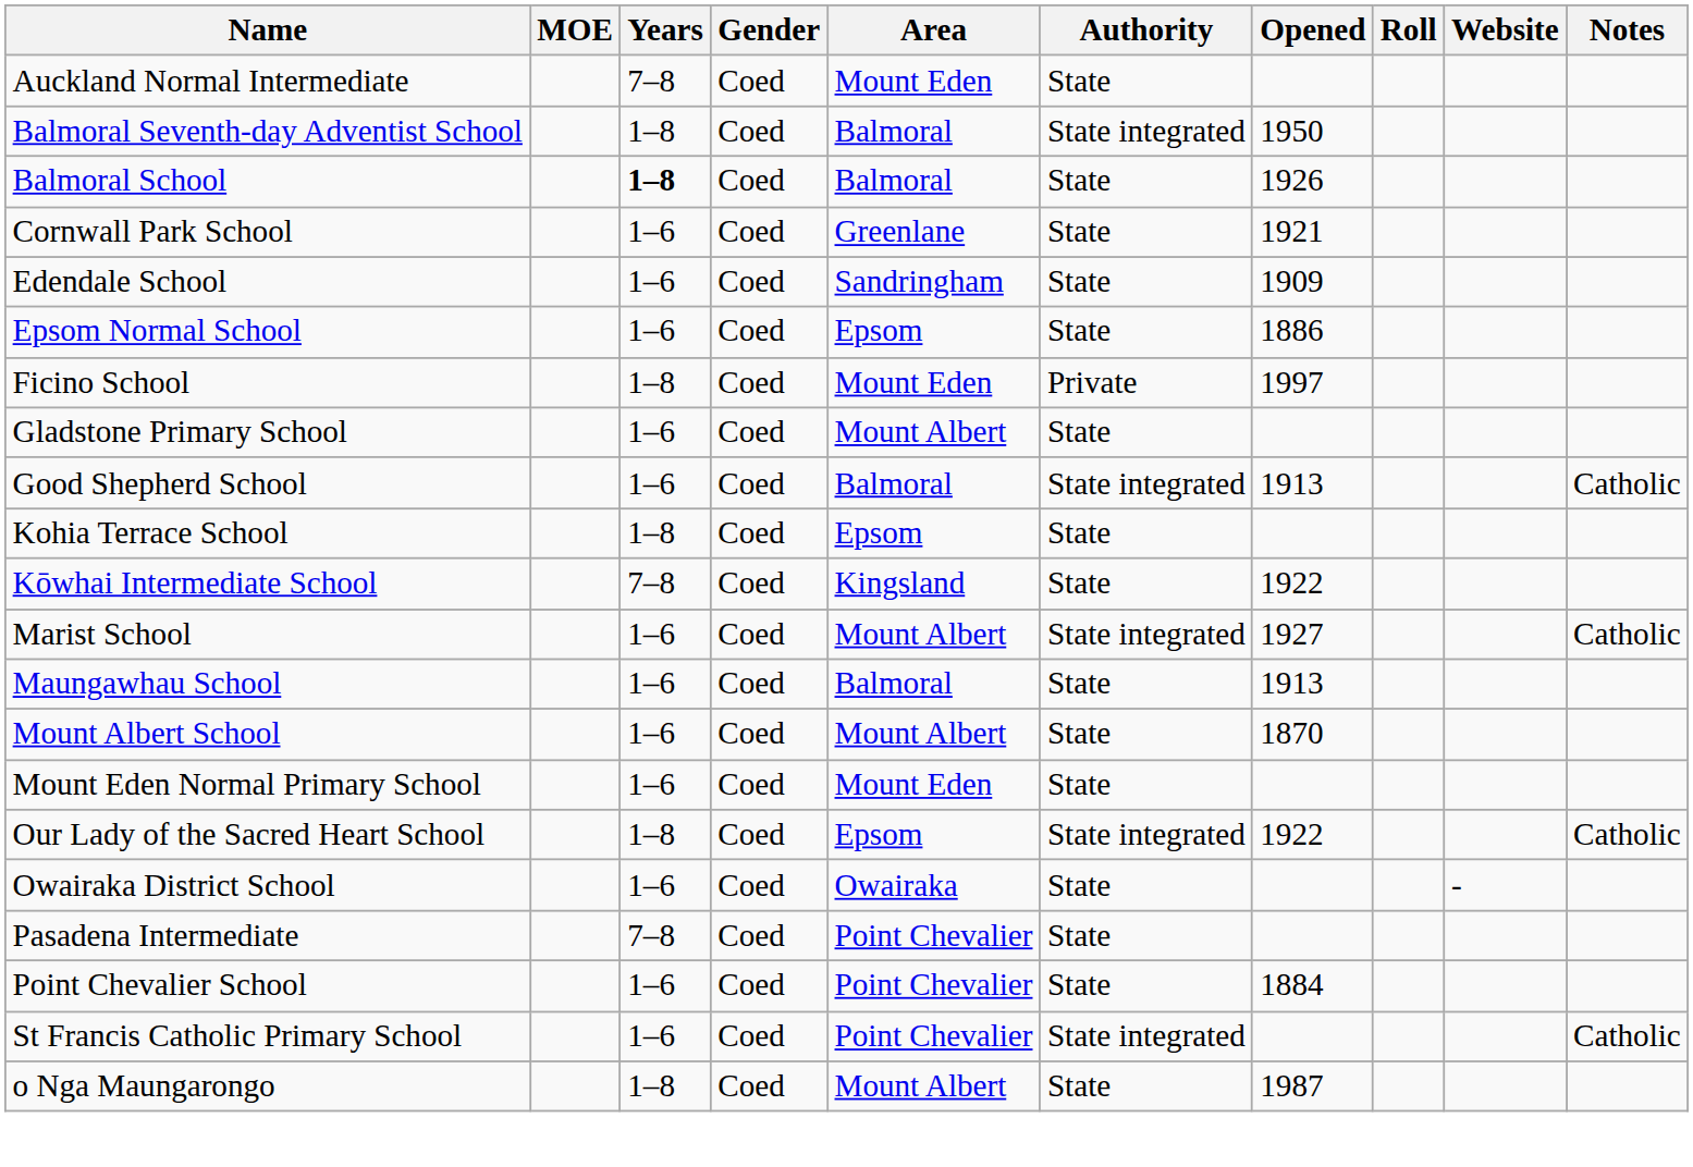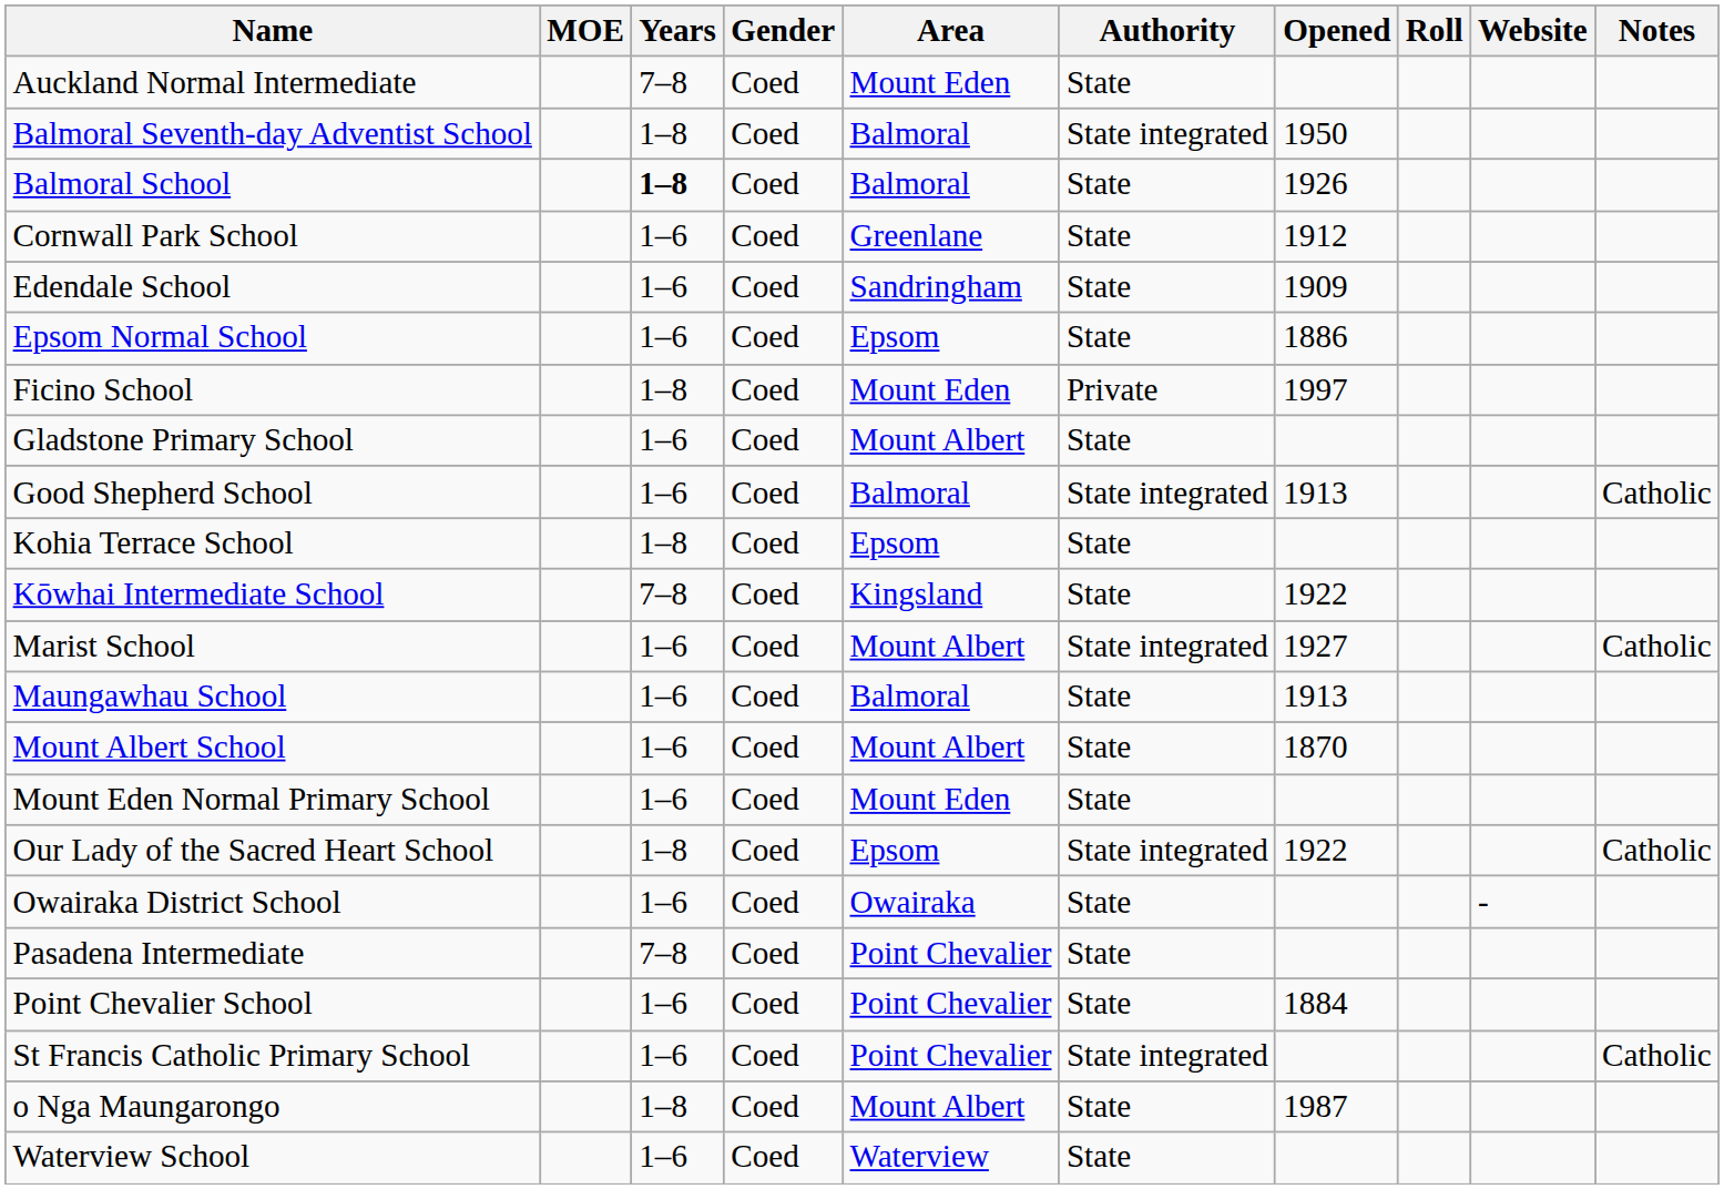Cornwall Park School | Opened: 1921 -> 1912
+ row: Waterview School | 1–6 | Coed | Waterview | State
